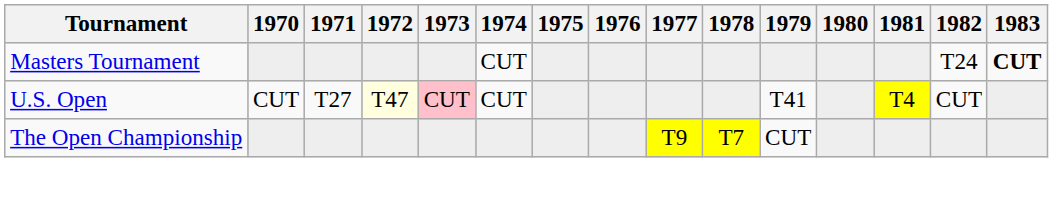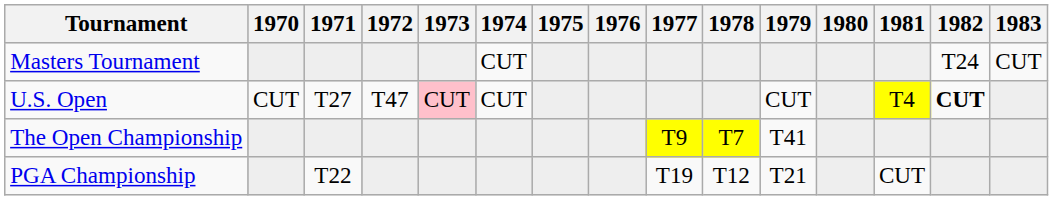Masters Tournament | 1983: bold -> normal
U.S. Open | 1972: lightyellow background -> no background
U.S. Open | 1979: T41 -> CUT
U.S. Open | 1982: normal -> bold
The Open Championship | 1979: CUT -> T41
+ row: PGA Championship | T22 | T19 | T12 | T21 | CUT
